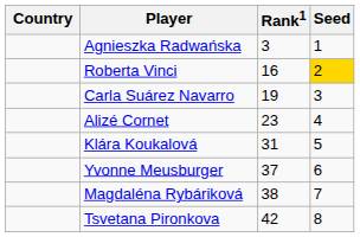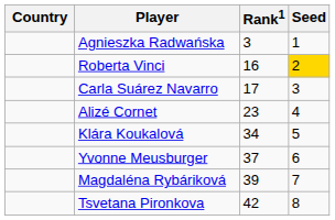Carla Suárez Navarro | Rank1: 19 -> 17
Klára Koukalová | Rank1: 31 -> 34
Magdaléna Rybáriková | Rank1: 38 -> 39
